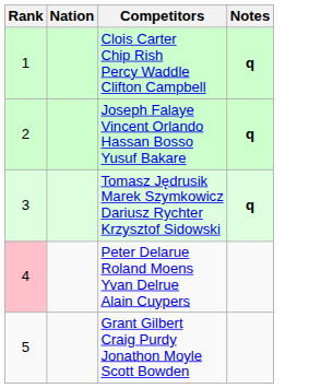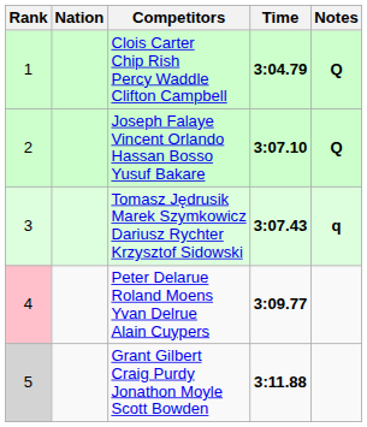+ column: Time | 3:04.79 | 3:07.10 | 3:07.43 | 3:09.77 | 3:11.88
Clois Carter Chip Rish Percy Waddle Clifton Campbell | Notes: q -> Q
Joseph Falaye Vincent Orlando Hassan Bosso Yusuf Bakare | Notes: q -> Q
Grant Gilbert Craig Purdy Jonathon Moyle Scott Bowden | Rank: no background -> lightgrey background
